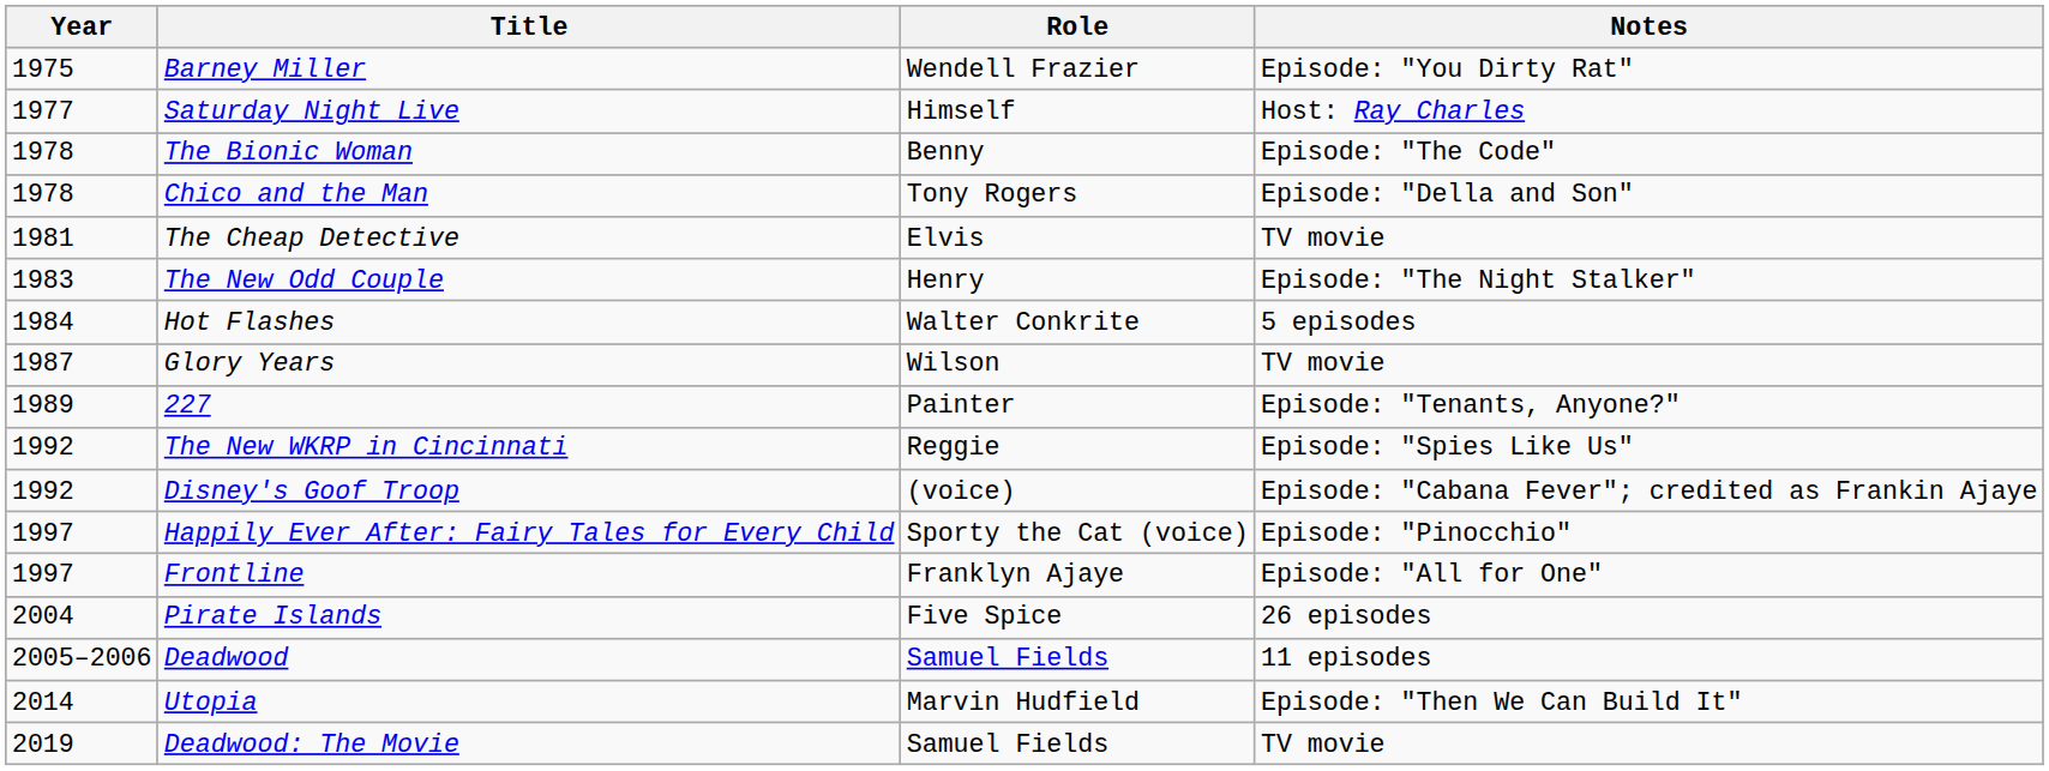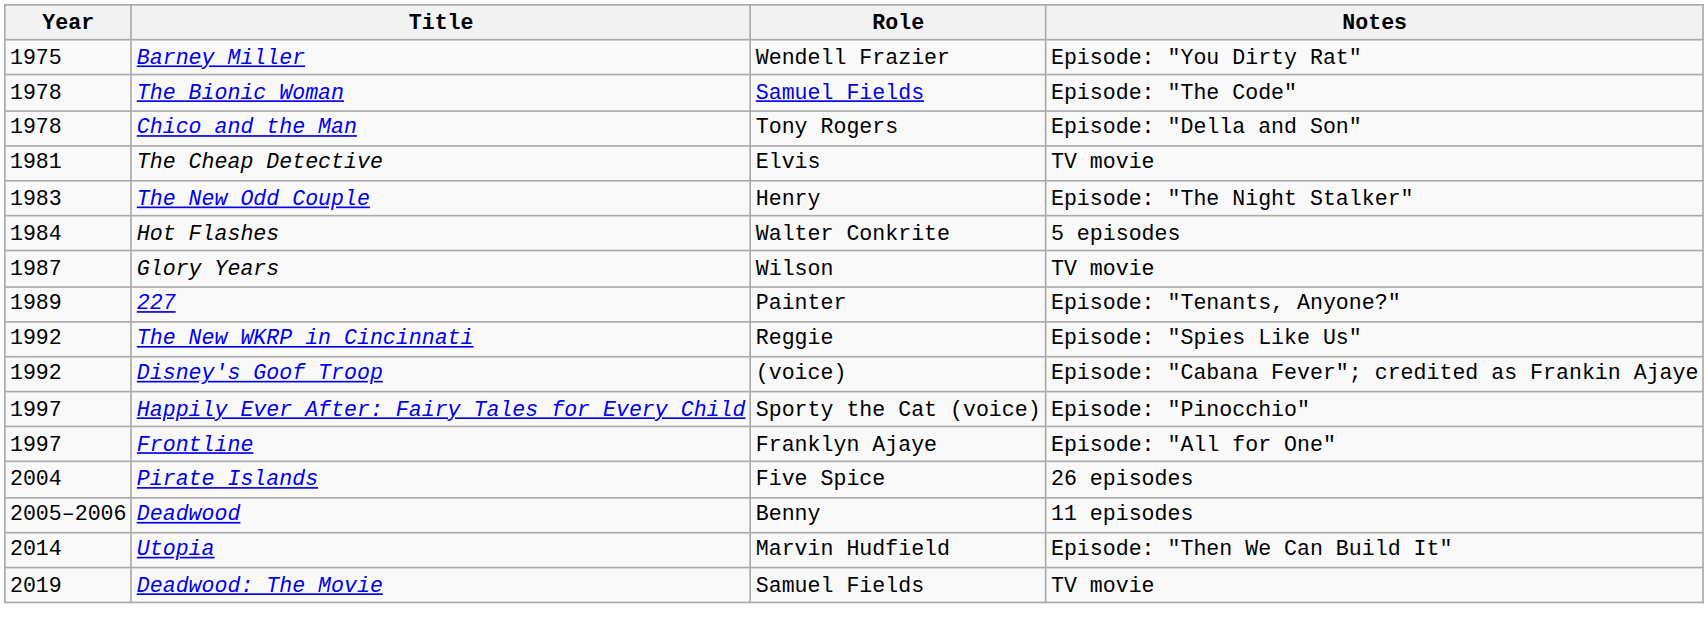- row: 1977 | Saturday Night Live | Himself | Host: Ray Charles
The Bionic Woman | Role: Benny -> Samuel Fields
Deadwood | Role: Samuel Fields -> Benny
